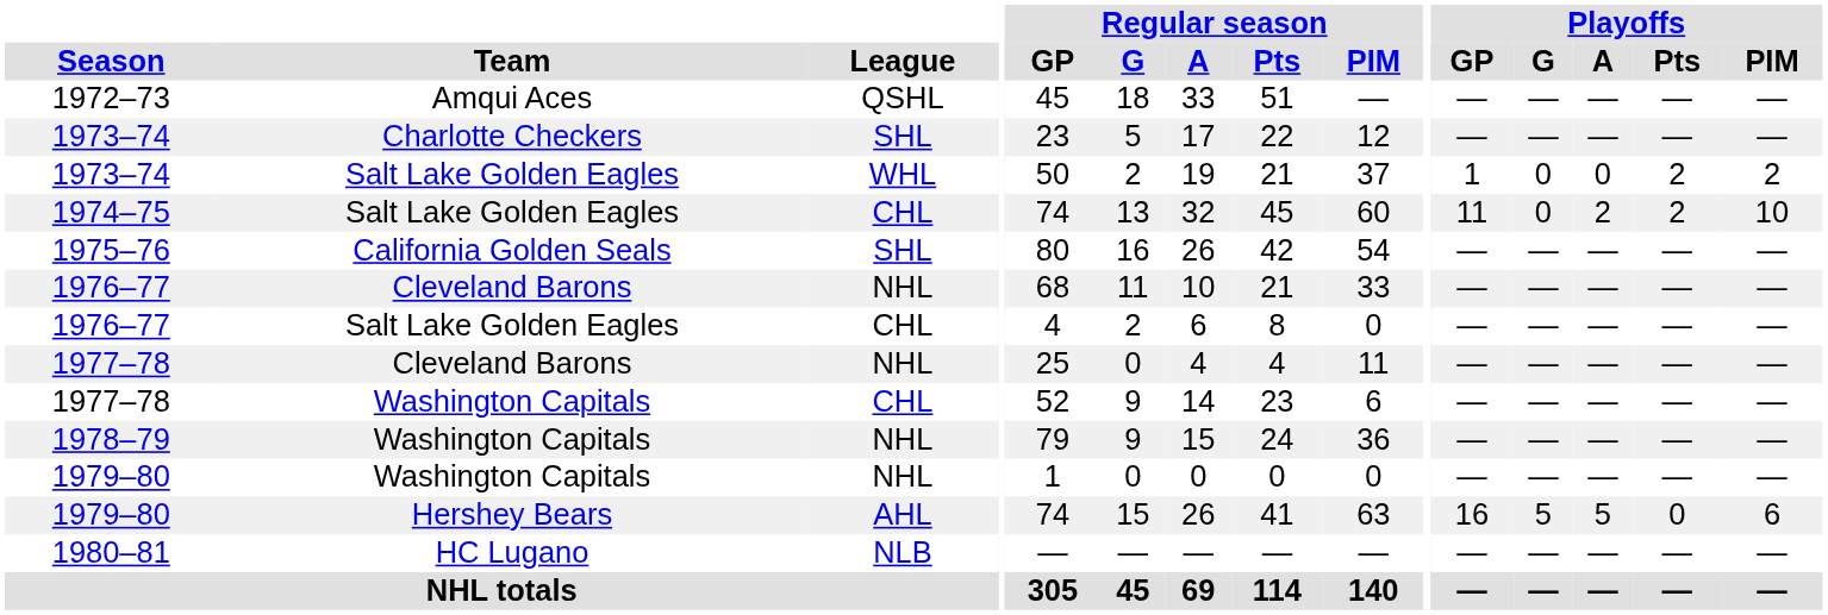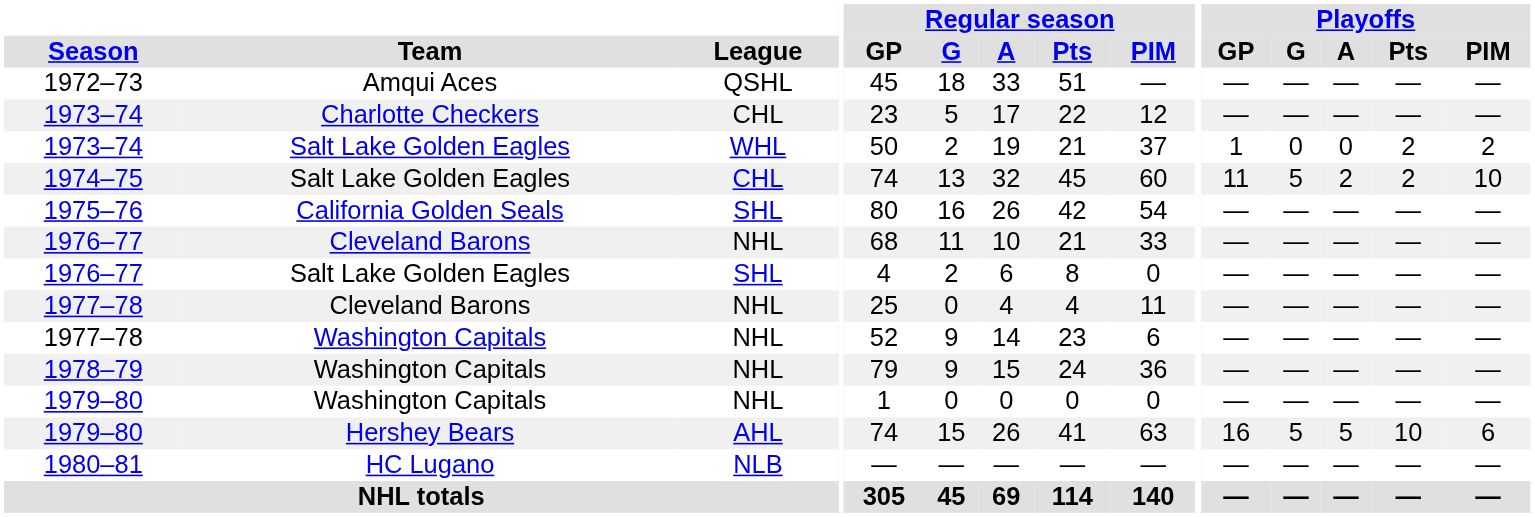1973–74 / Charlotte Checkers | League: SHL -> CHL
1974–75 | Playoffs / G: 0 -> 5
1976–77 / Salt Lake Golden Eagles | League: CHL -> SHL
1977–78 / Washington Capitals | League: CHL -> NHL
1979–80 / Hershey Bears | Playoffs / Pts: 0 -> 10
